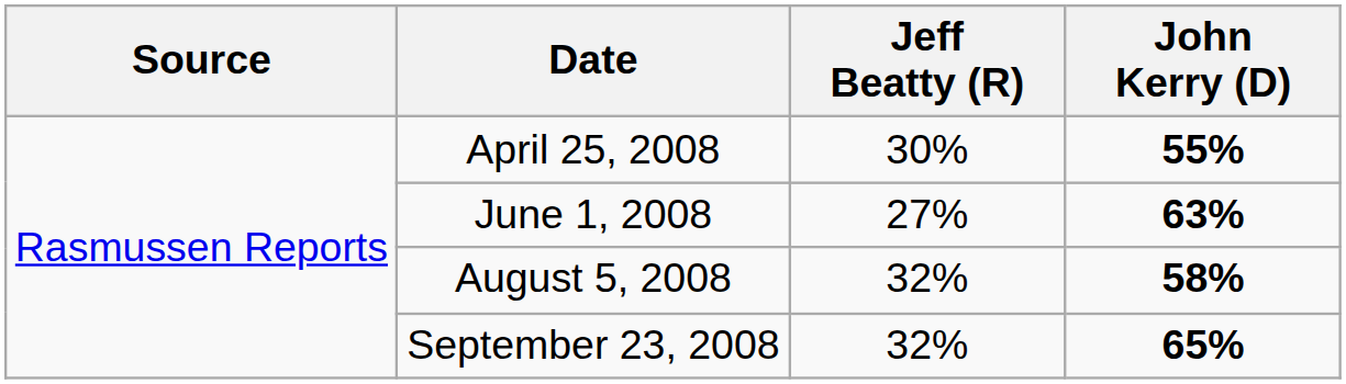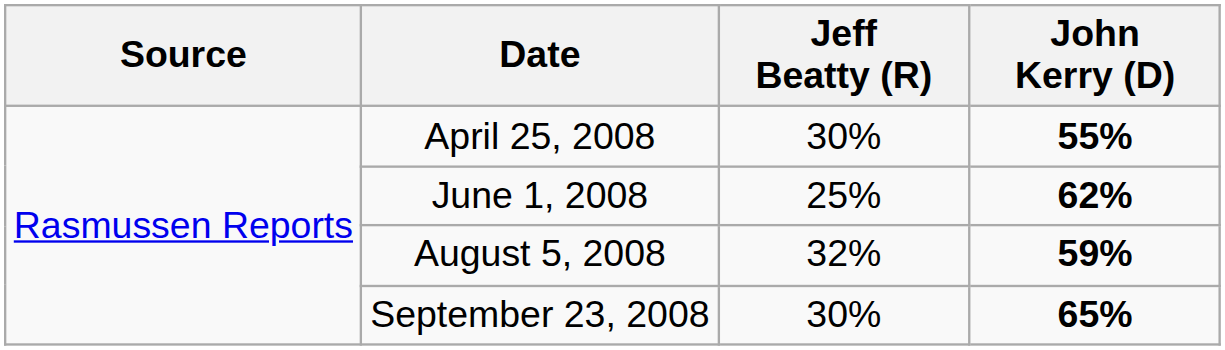June 1, 2008 | Jeff Beatty (R): 27% -> 25%
June 1, 2008 | John Kerry (D): 63% -> 62%
August 5, 2008 | John Kerry (D): 58% -> 59%
September 23, 2008 | Jeff Beatty (R): 32% -> 30%
